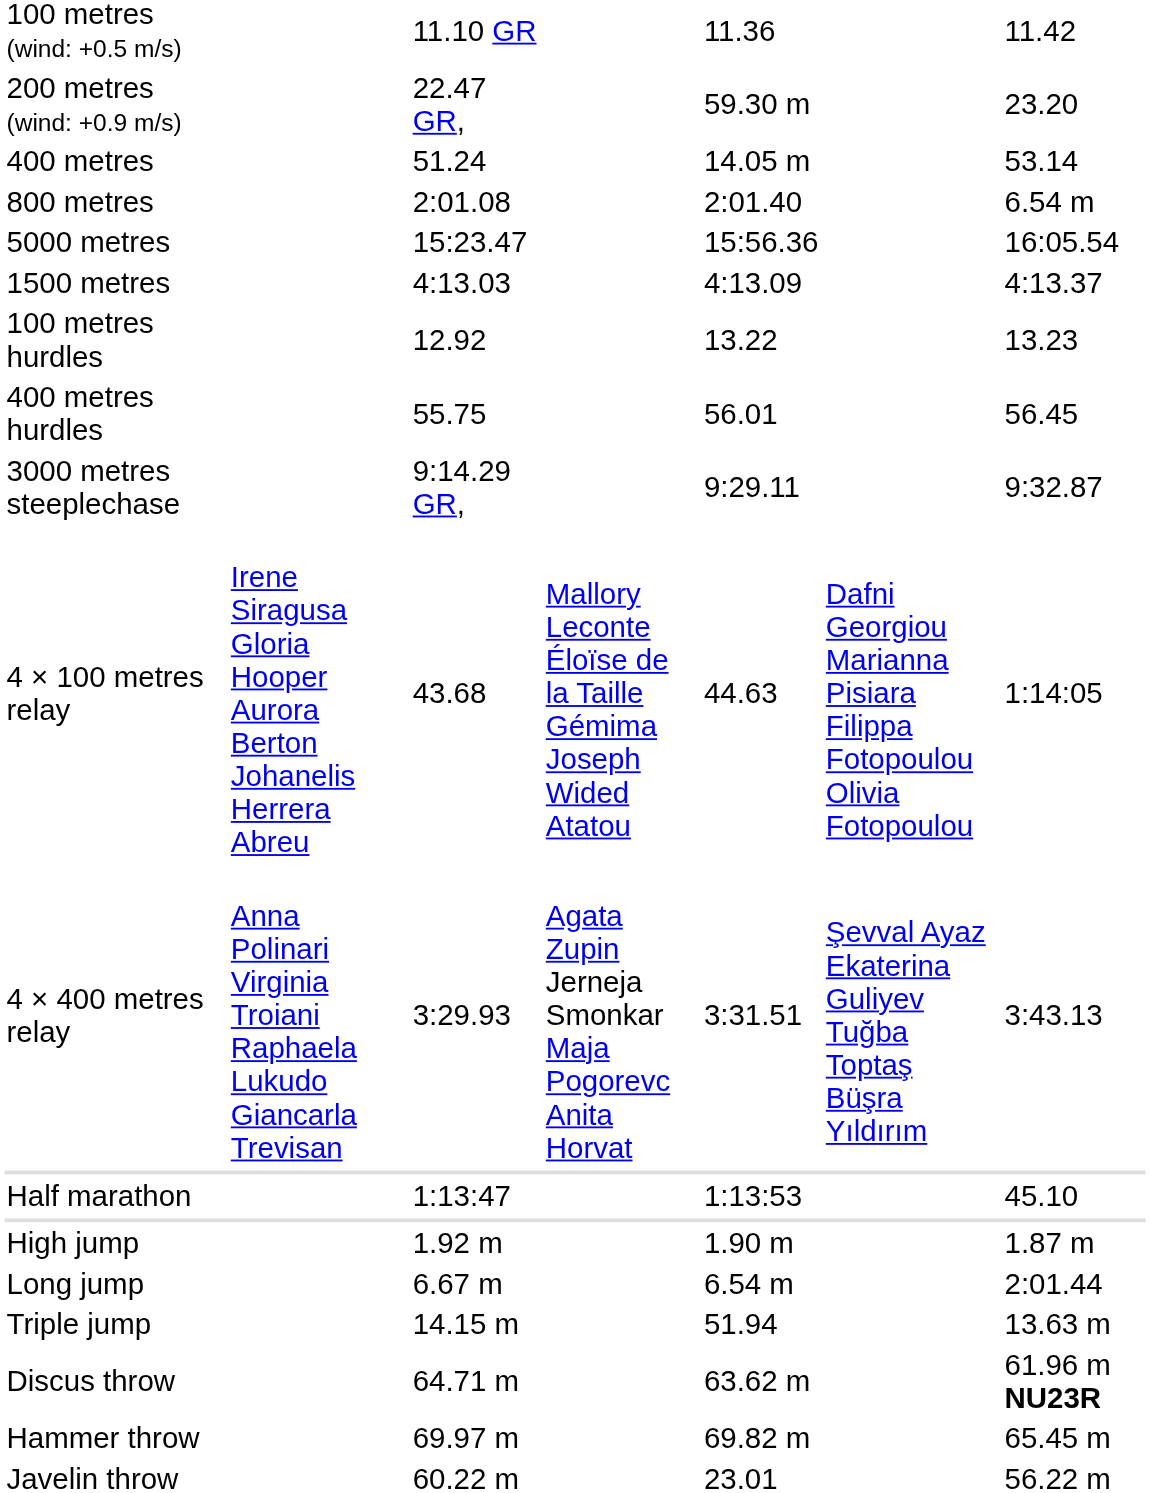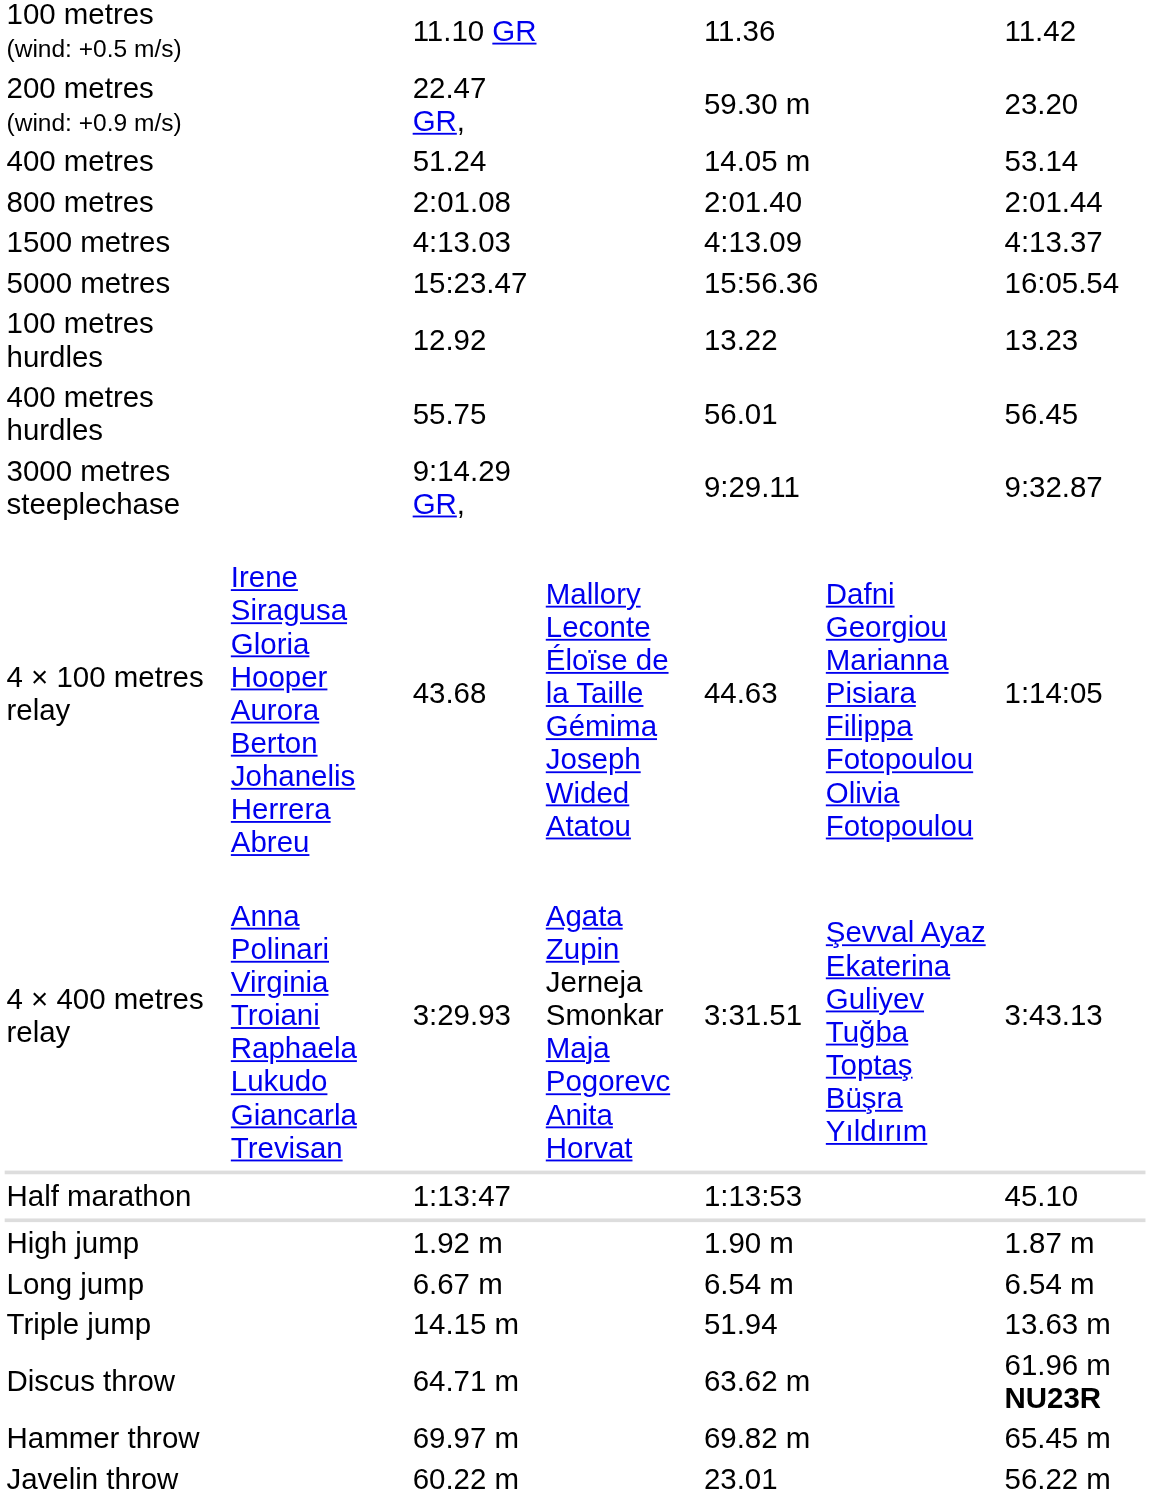800 metres | column 7: 6.54 m -> 2:01.44
rows swapped: 1500 metres <-> 5000 metres
Long jump | column 7: 2:01.44 -> 6.54 m
